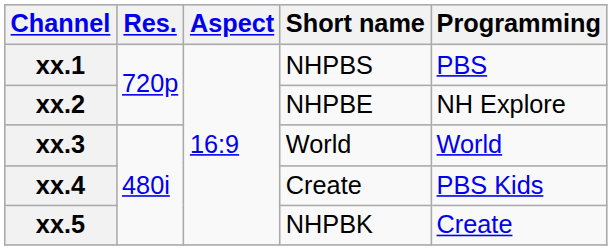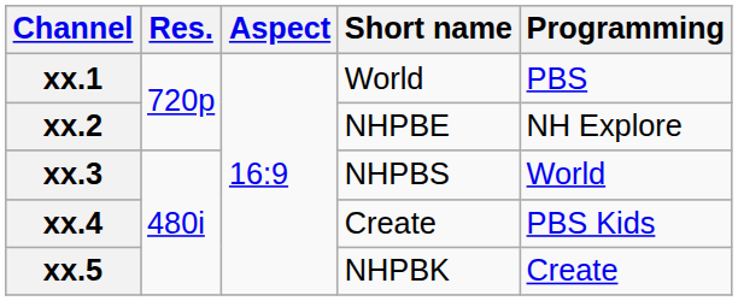xx.1 | Short name: NHPBS -> World
xx.3 | Short name: World -> NHPBS
